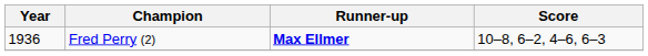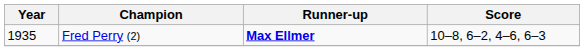Fred Perry (2) | Year: 1936 -> 1935
